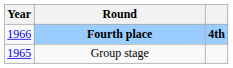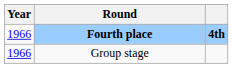Group stage | Year: 1965 -> 1966
